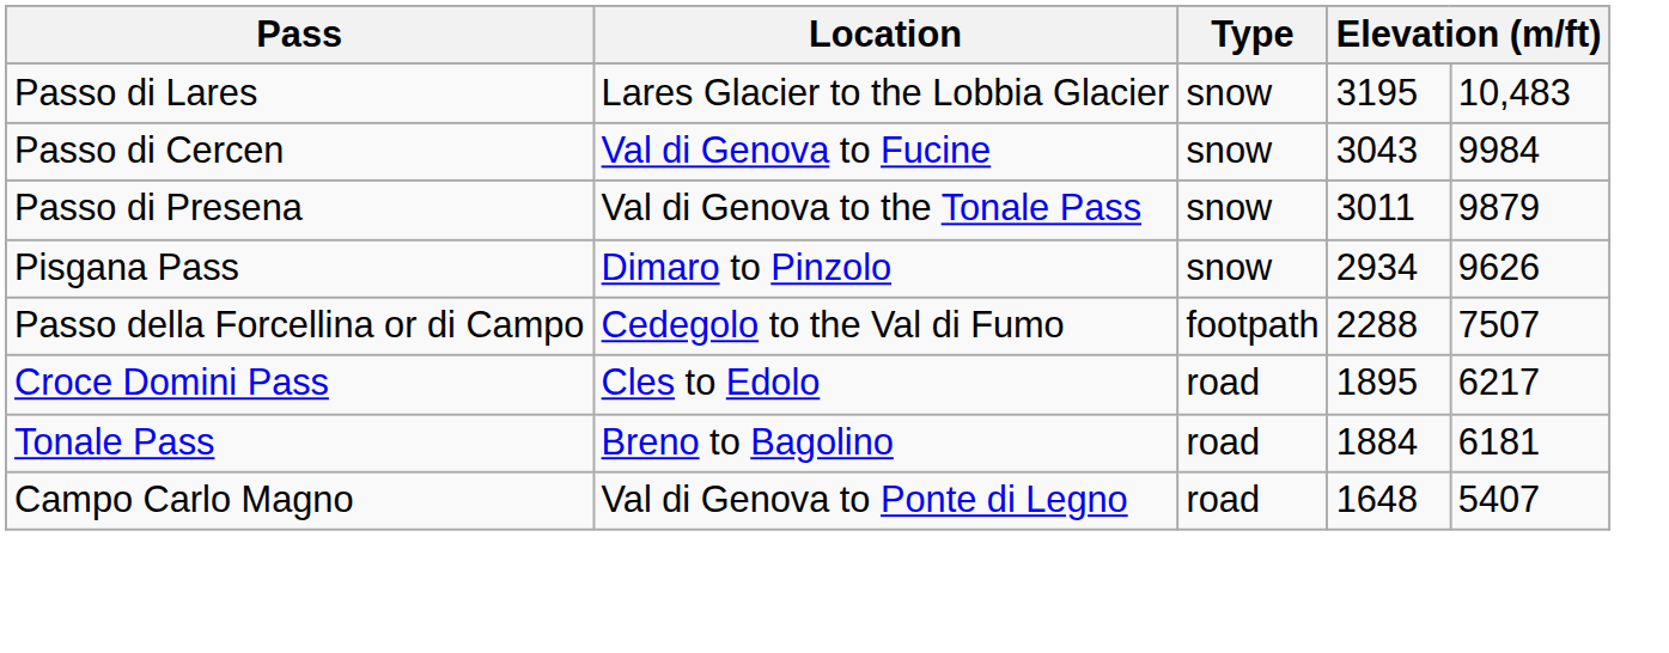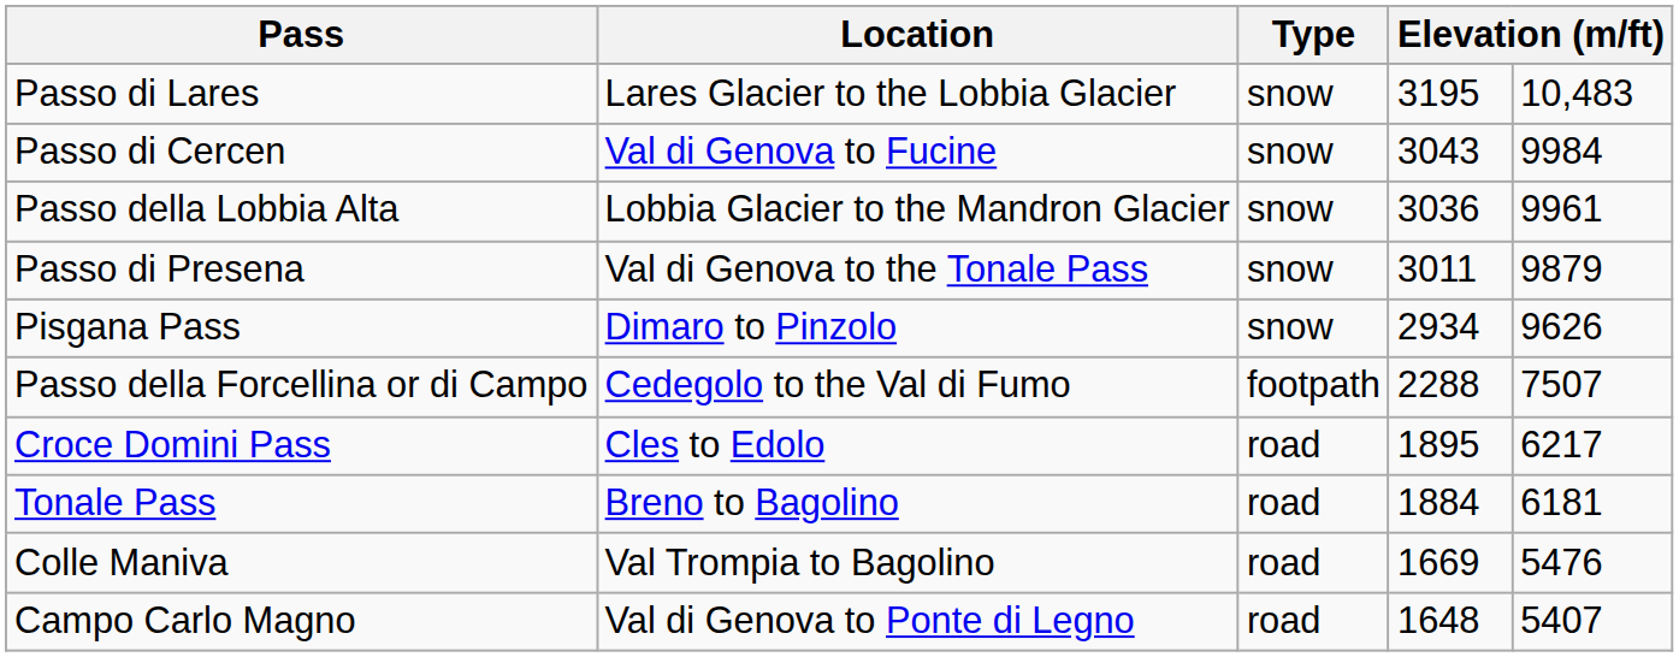+ row: Passo della Lobbia Alta | Lobbia Glacier to the Mandron Glacier | snow | 3036 | 9961
+ row: Colle Maniva | Val Trompia to Bagolino | road | 1669 | 5476
